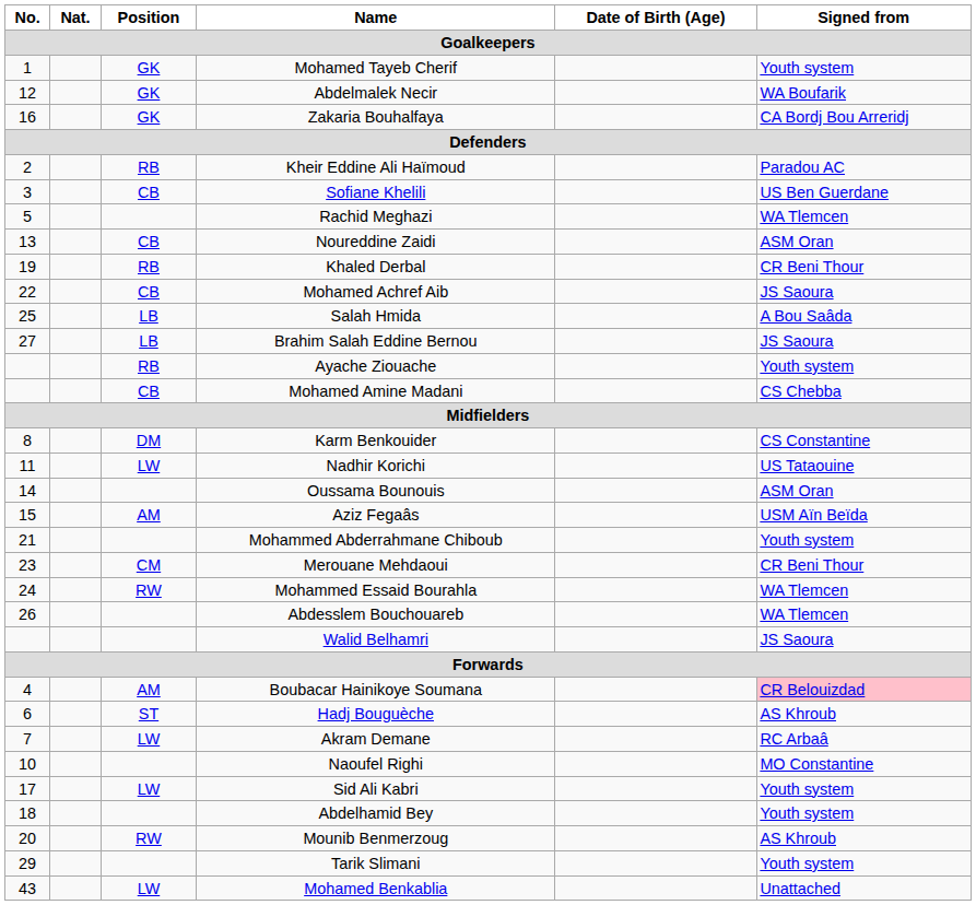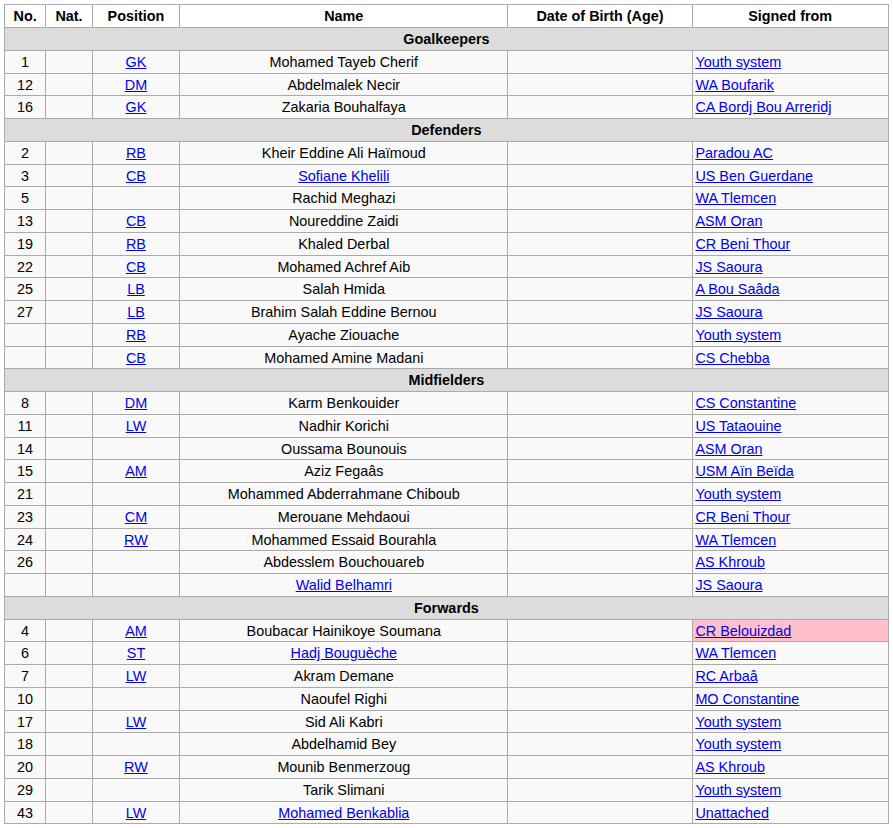Abdelmalek Necir | Position: GK -> DM
Abdesslem Bouchouareb | Signed from: WA Tlemcen -> AS Khroub
Hadj Bouguèche | Signed from: AS Khroub -> WA Tlemcen
